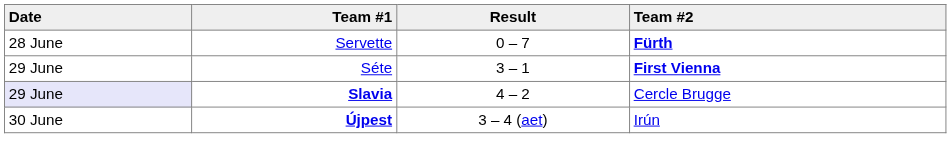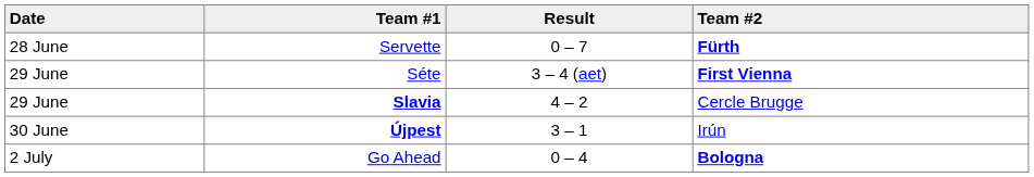Séte | Result: 3 – 1 -> 3 – 4 (aet)
Slavia | Date: lavender background -> no background
Újpest | Result: 3 – 4 (aet) -> 3 – 1
+ row: 2 July | Go Ahead | 0 – 4 | Bologna
